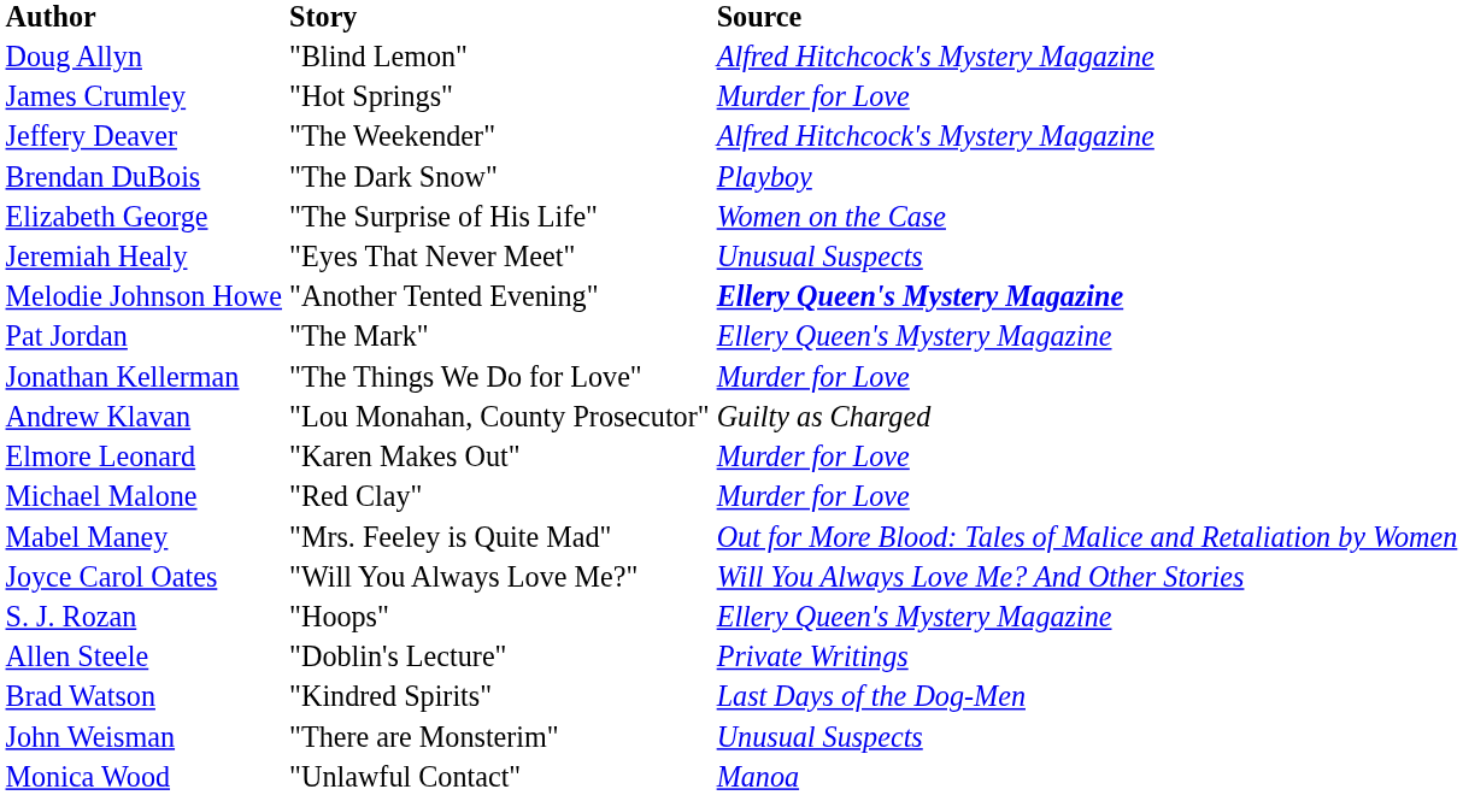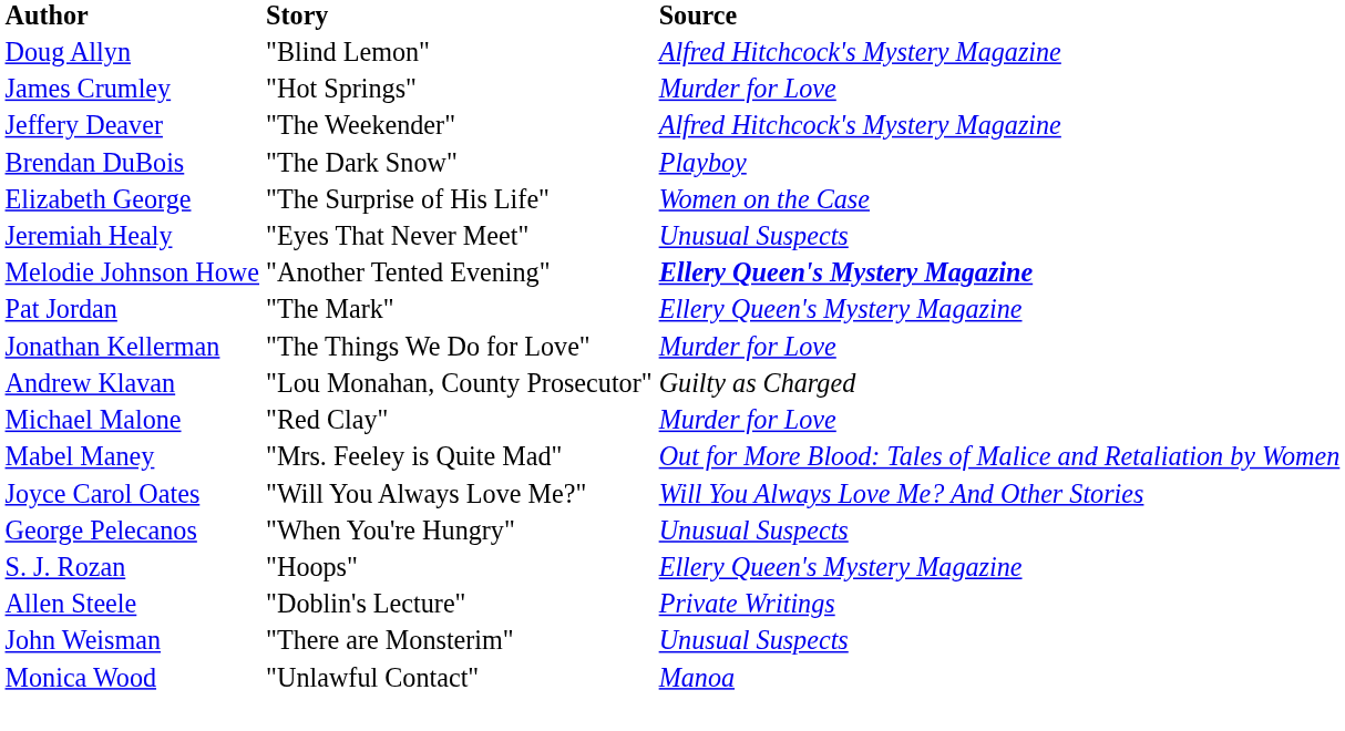- row: Elmore Leonard | "Karen Makes Out" | Murder for Love
+ row: George Pelecanos | "When You're Hungry" | Unusual Suspects
- row: Brad Watson | "Kindred Spirits" | Last Days of the Dog-Men
